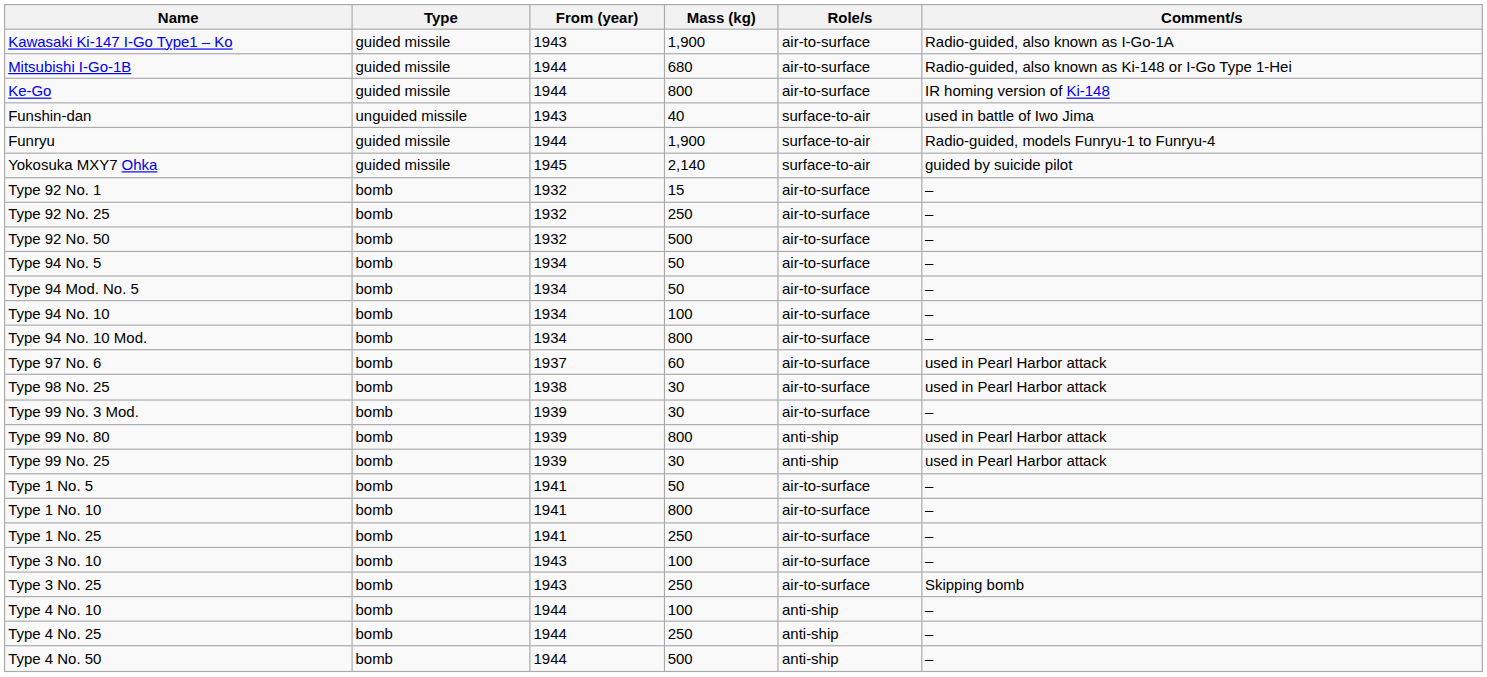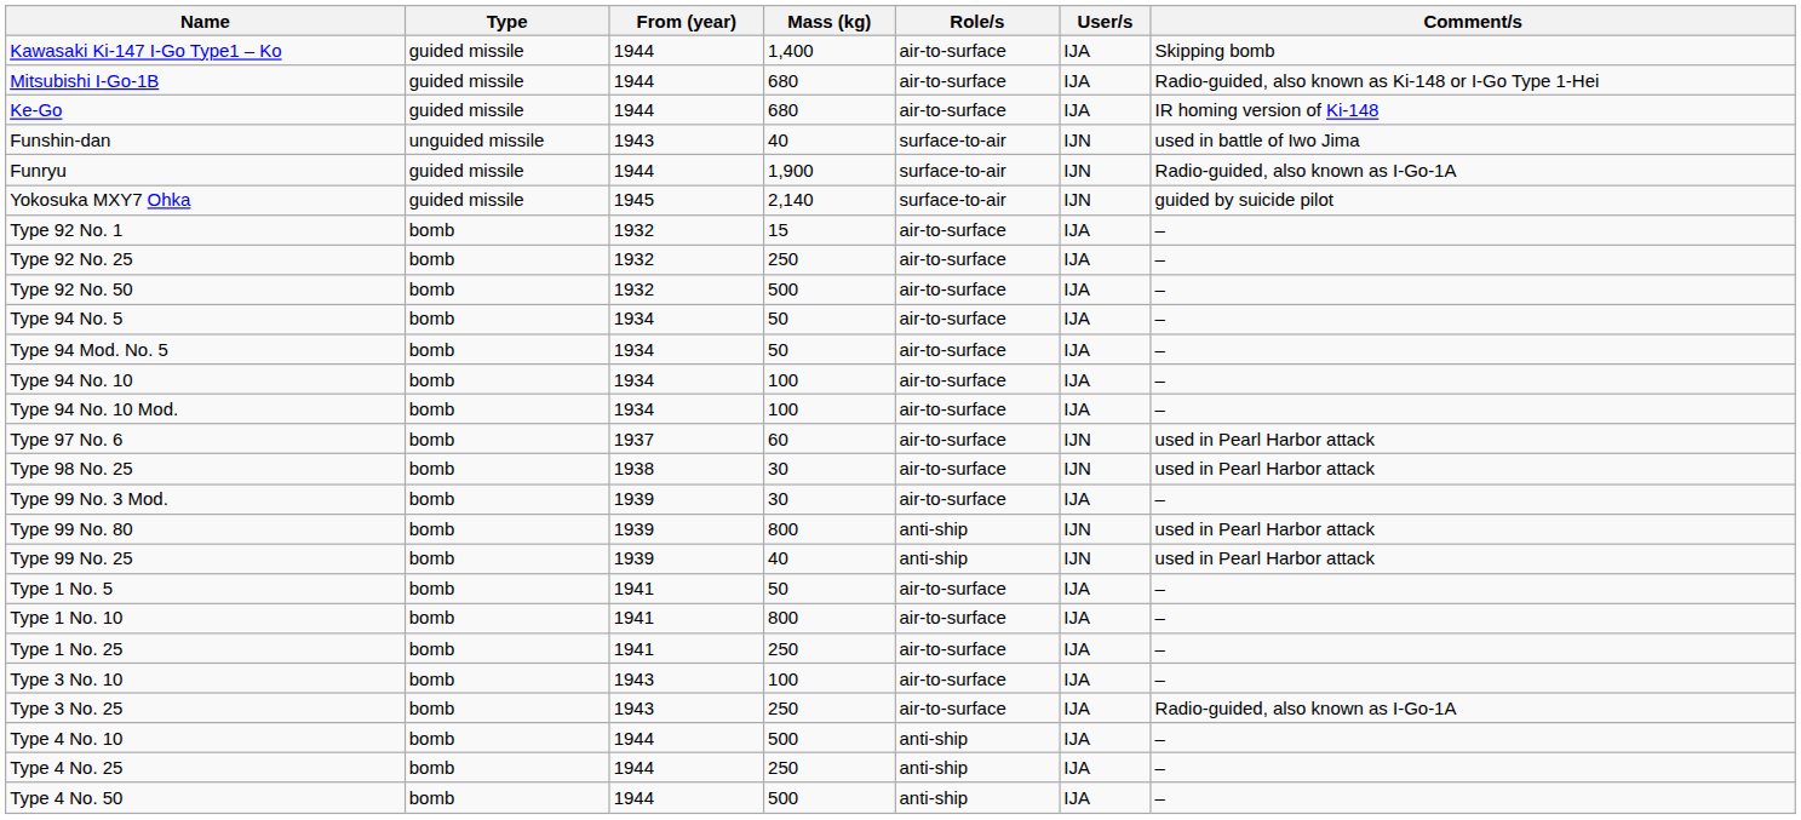+ column: User/s | IJA | IJA | IJA | IJN | IJN | IJN | IJA | IJA | IJA | IJA | IJA | IJA | IJA | IJN | IJN | IJA | IJN | IJN | IJA | IJA | IJA | IJA | IJA | IJA | IJA | IJA
Kawasaki Ki-147 I-Go Type1 – Ko | From (year): 1943 -> 1944
Kawasaki Ki-147 I-Go Type1 – Ko | Mass (kg): 1,900 -> 1,400
Kawasaki Ki-147 I-Go Type1 – Ko | Comment/s: Radio-guided, also known as I-Go-1A -> Skipping bomb
Ke-Go | Mass (kg): 800 -> 680
Funryu | Comment/s: Radio-guided, models Funryu-1 to Funryu-4 -> Radio-guided, also known as I-Go-1A
Type 94 No. 10 Mod. | Mass (kg): 800 -> 100
Type 99 No. 25 | Mass (kg): 30 -> 40
Type 3 No. 25 | Comment/s: Skipping bomb -> Radio-guided, also known as I-Go-1A
Type 4 No. 10 | Mass (kg): 100 -> 500
